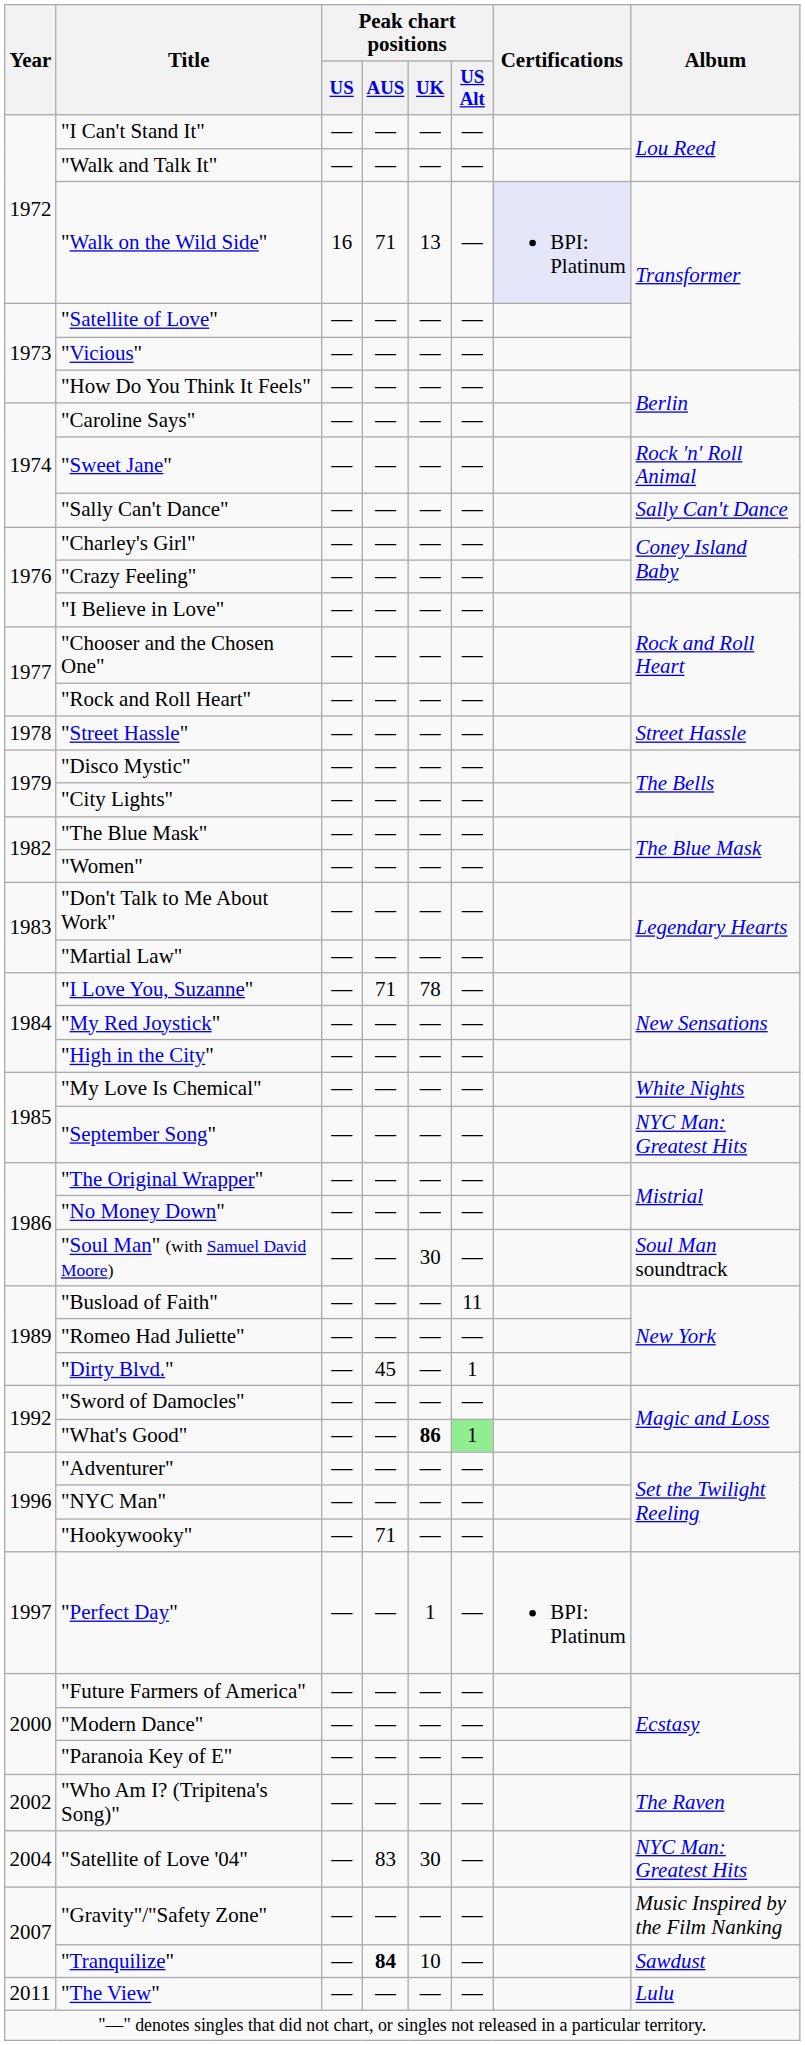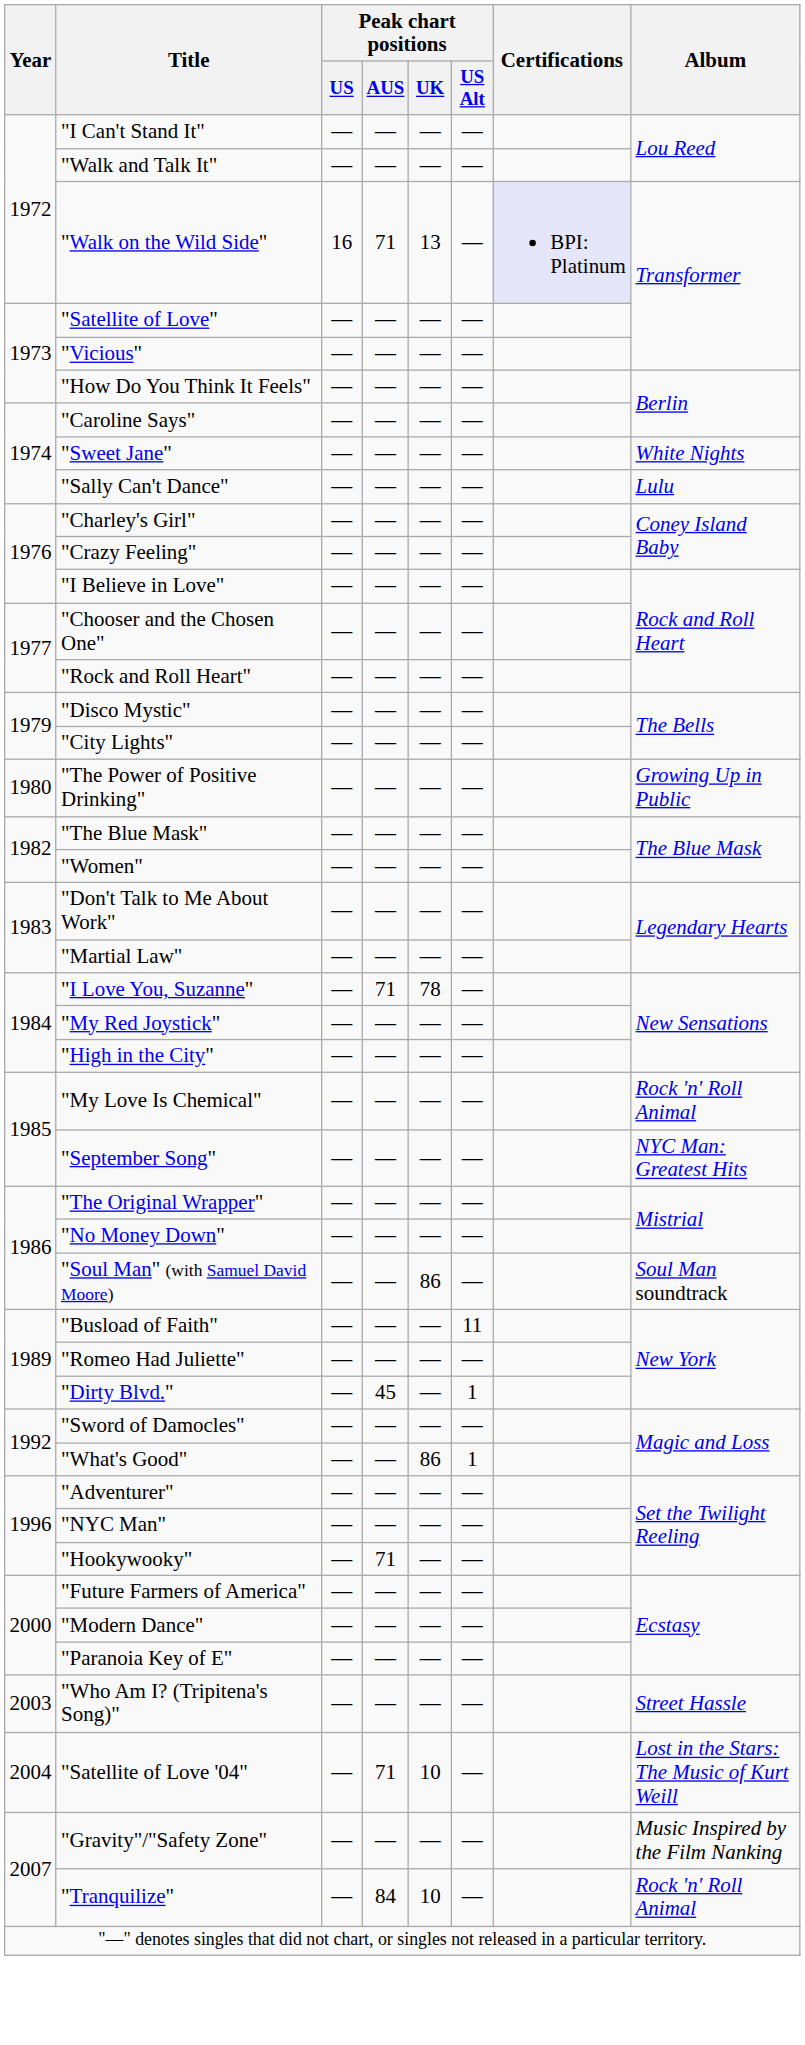"Sweet Jane" | Album: Rock 'n' Roll Animal -> White Nights
"Sally Can't Dance" | Album: Sally Can't Dance -> Lulu
- row: 1978 | "Street Hassle" | — | — | — | — | Street Hassle
+ row: 1980 | "The Power of Positive Drinking" | — | — | — | — | Growing Up in Public
"My Love Is Chemical" | Album: White Nights -> Rock 'n' Roll Animal
"Soul Man" (with Samuel David Moore) | Peak chart positions / UK: 30 -> 86
"What's Good" | Peak chart positions / UK: bold -> normal
"What's Good" | Peak chart positions / US Alt: lightgreen background -> no background
- row: 1997 | "Perfect Day" | — | — | 1 | — | BPI: Platinum
"Who Am I? (Tripitena's Song)" | Year: 2002 -> 2003
"Who Am I? (Tripitena's Song)" | Album: The Raven -> Street Hassle
"Satellite of Love '04" | Peak chart positions / AUS: 83 -> 71
"Satellite of Love '04" | Peak chart positions / UK: 30 -> 10
"Satellite of Love '04" | Album: NYC Man: Greatest Hits -> Lost in the Stars: The Music of Kurt Weill
"Tranquilize" | Peak chart positions / AUS: bold -> normal
"Tranquilize" | Album: Sawdust -> Rock 'n' Roll Animal
- row: 2011 | "The View" | — | — | — | — | Lulu
